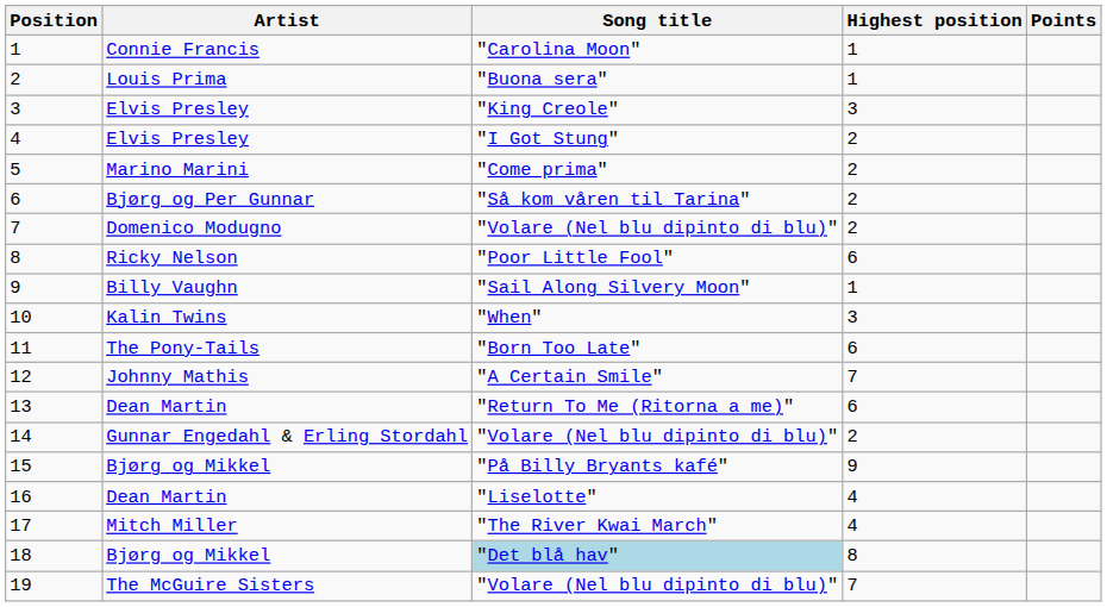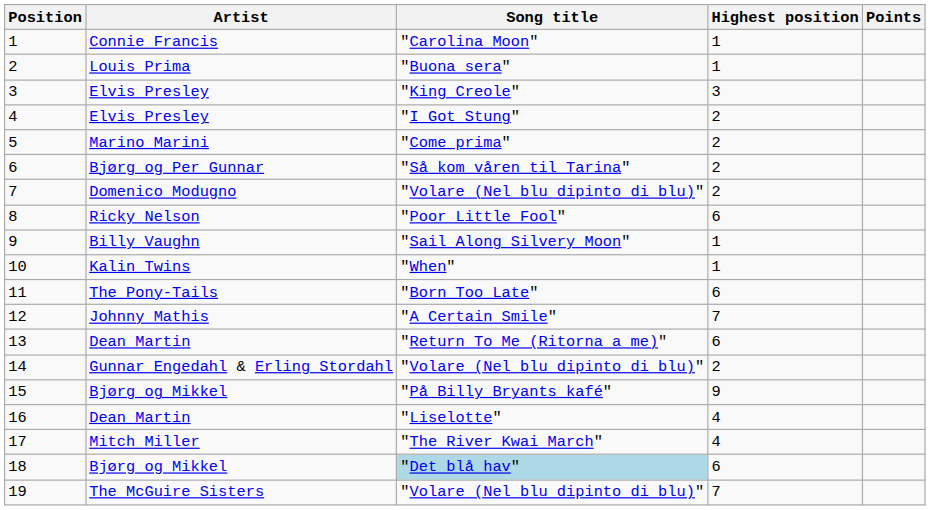10 | Highest position: 3 -> 1
18 | Highest position: 8 -> 6
